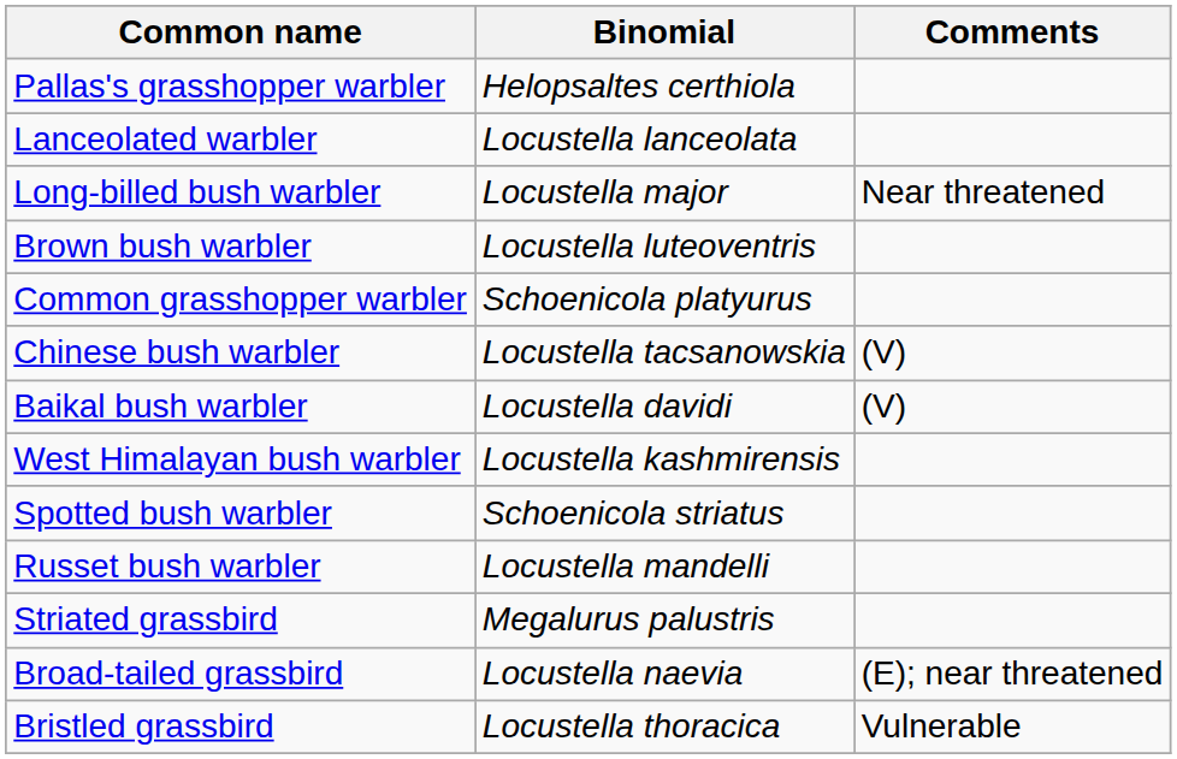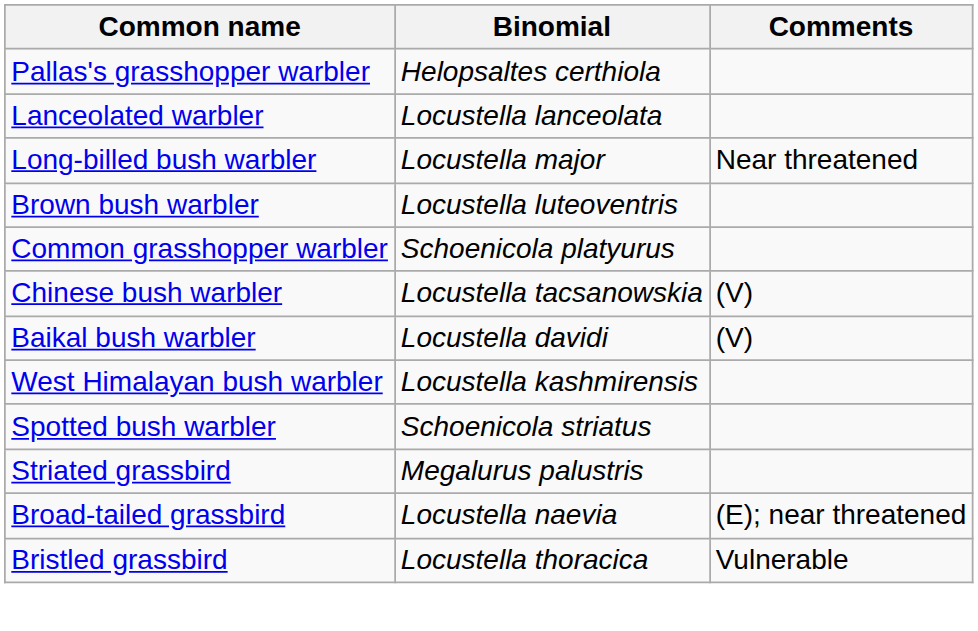- row: Russet bush warbler | Locustella mandelli
